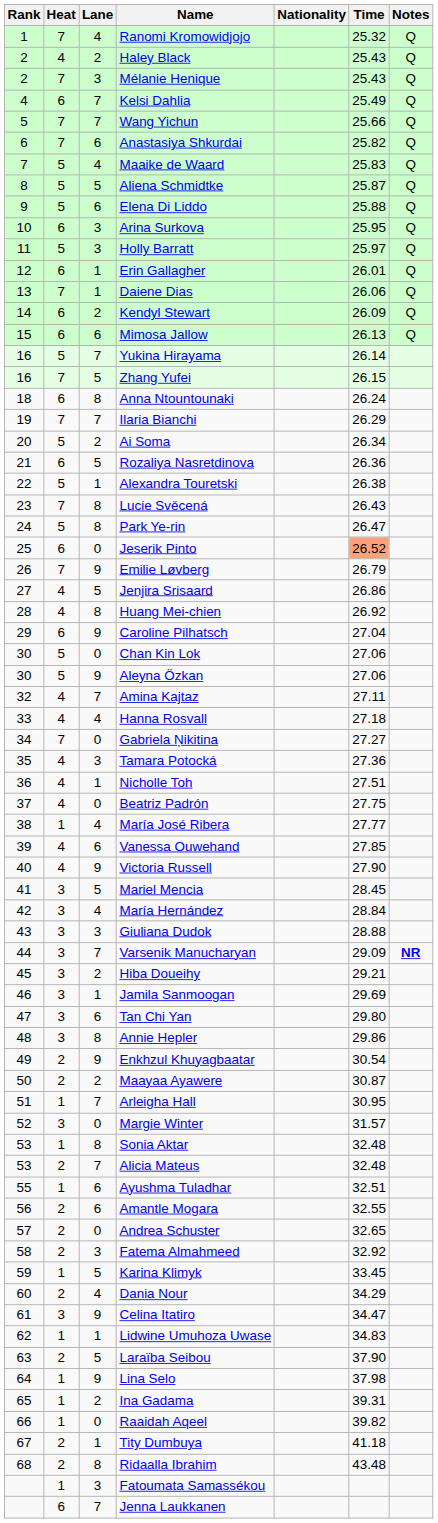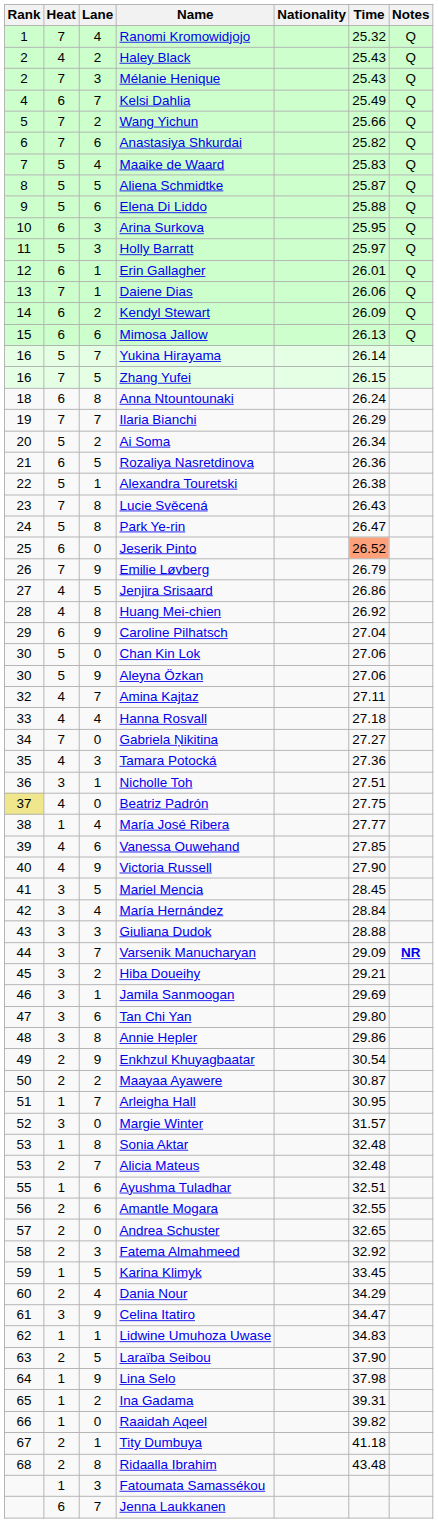Wang Yichun | Lane: 7 -> 2
Nicholle Toh | Heat: 4 -> 3
Beatriz Padrón | Rank: no background -> khaki background
